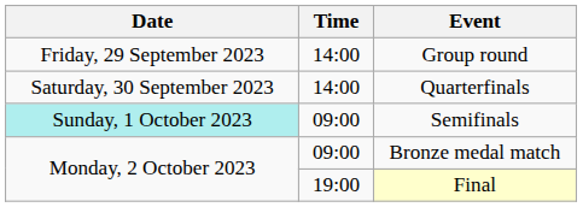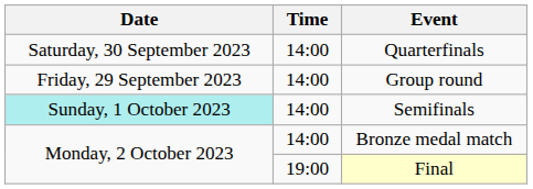rows swapped: Group round <-> Quarterfinals
Semifinals | Time: 09:00 -> 14:00
Bronze medal match | Time: 09:00 -> 14:00
